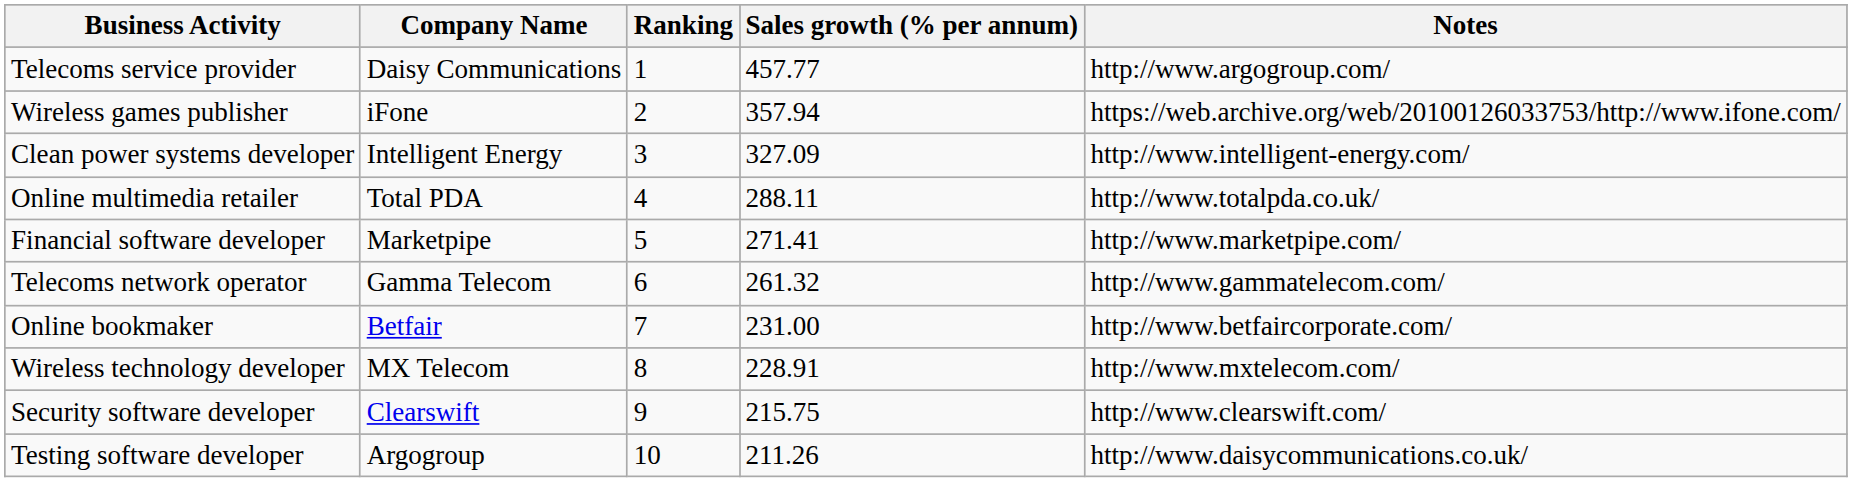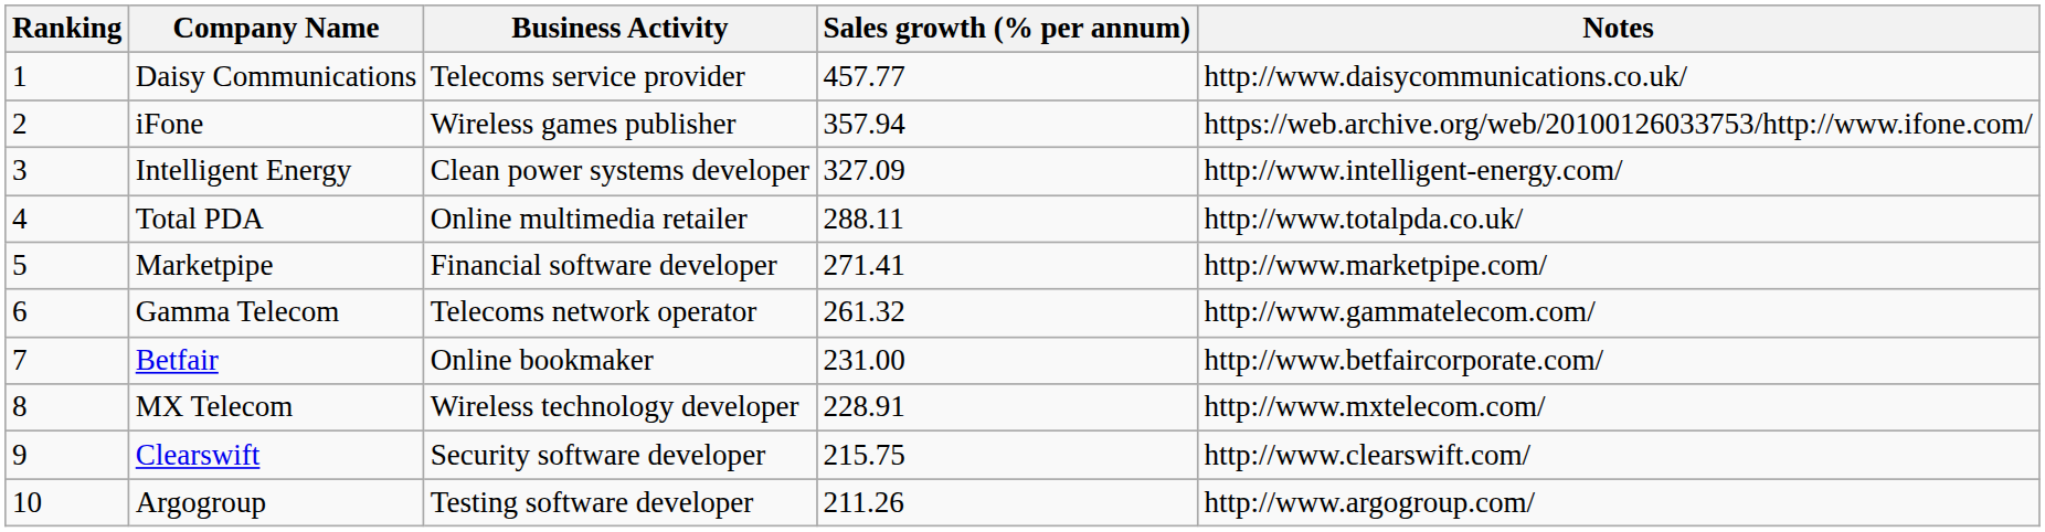columns swapped: Ranking <-> Business Activity
Daisy Communications | Notes: http://www.argogroup.com/ -> http://www.daisycommunications.co.uk/
Argogroup | Notes: http://www.daisycommunications.co.uk/ -> http://www.argogroup.com/
